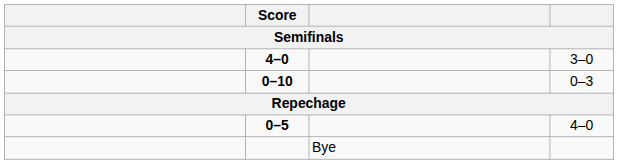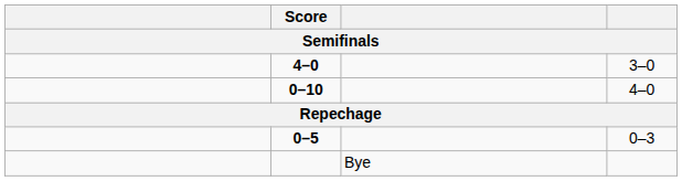0–10 | column 4: 0–3 -> 4–0
0–5 | column 4: 4–0 -> 0–3
